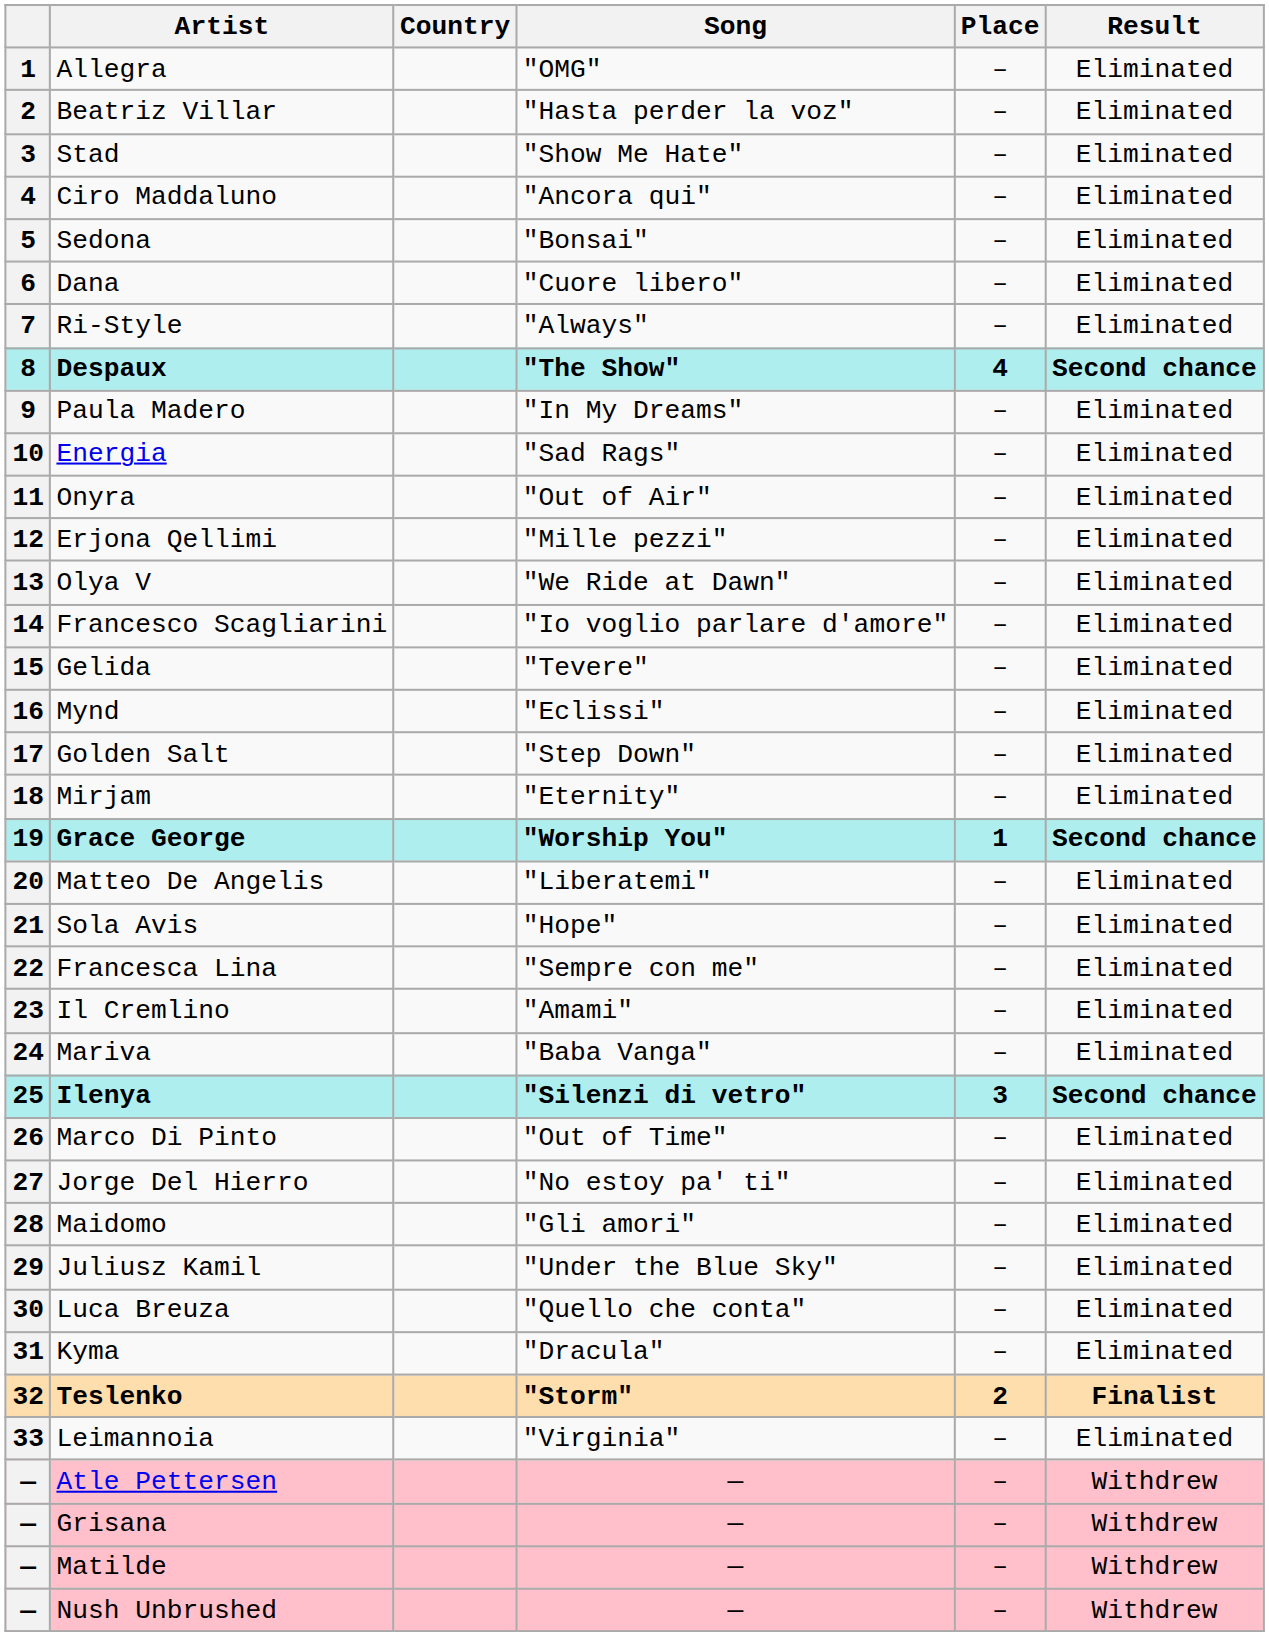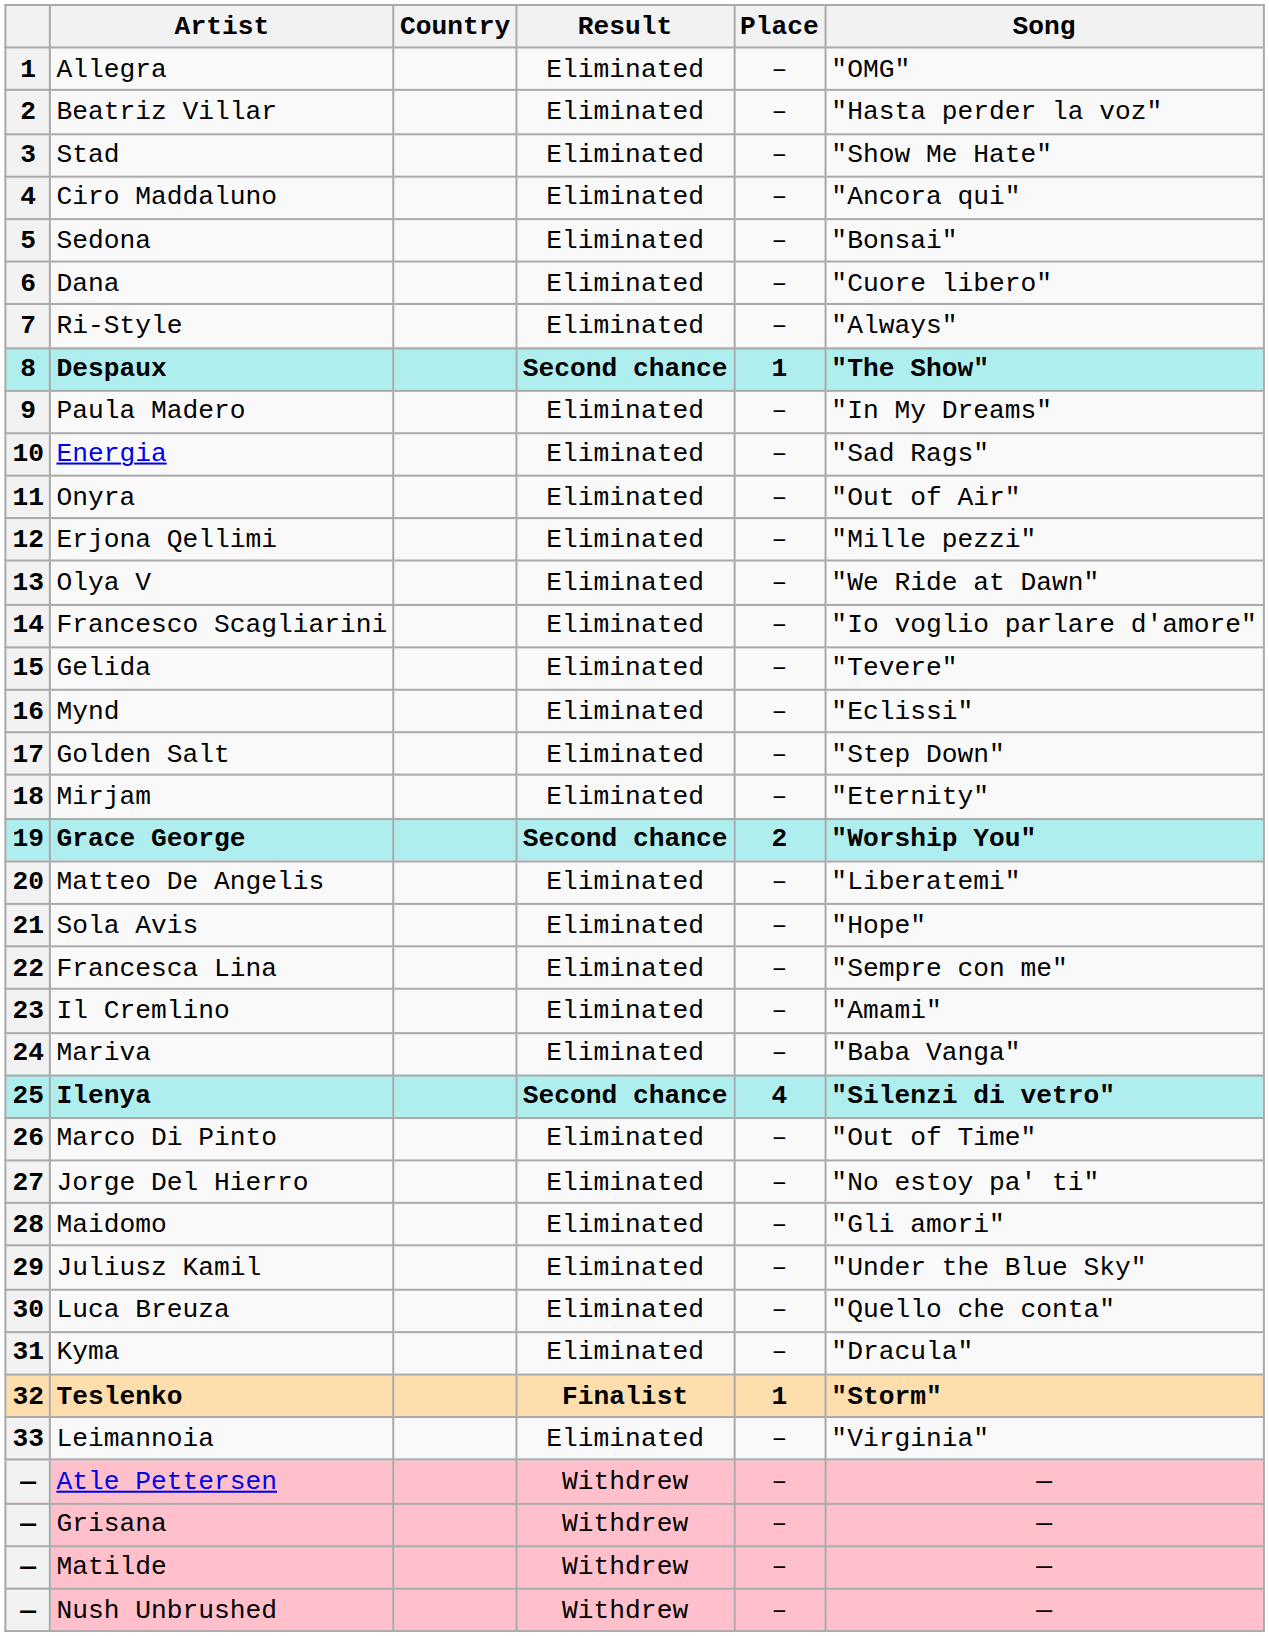columns swapped: Song <-> Result
Despaux | Place: 4 -> 1
Grace George | Place: 1 -> 2
Ilenya | Place: 3 -> 4
Teslenko | Place: 2 -> 1
